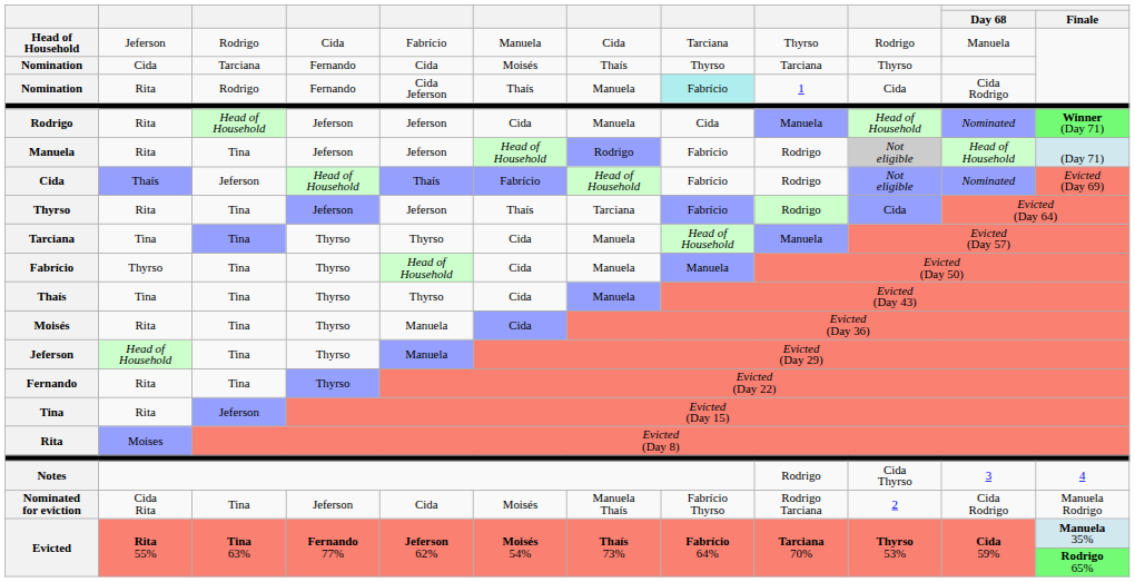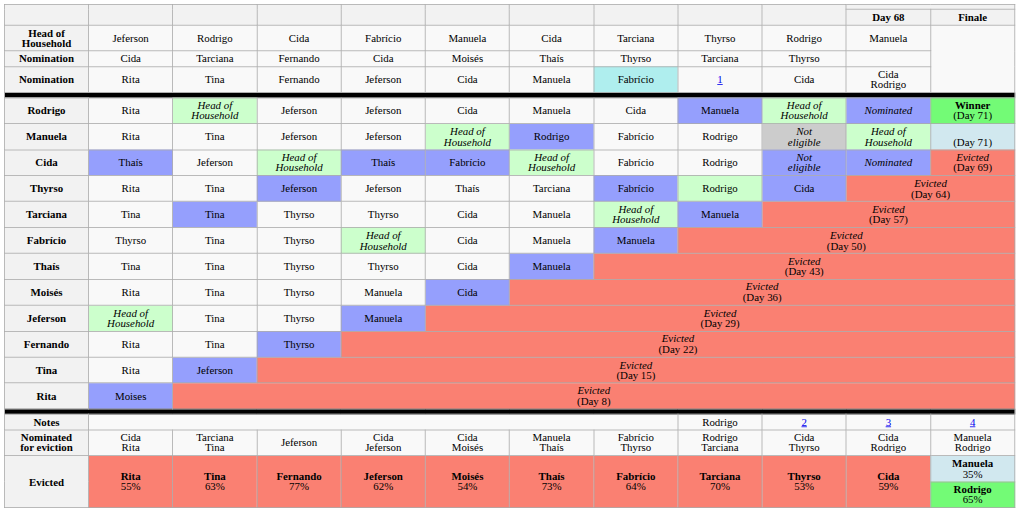Nomination / Rita | column 3: Rodrigo -> Tina
Nomination / Rita | column 5: Cida Jeferson -> Jeferson
Nomination / Rita | column 6: Thaís -> Cida
Notes | column 10: Cida Thyrso -> 2
Nominated for eviction | column 3: Tina -> Tarciana Tina
Nominated for eviction | column 5: Cida -> Cida Jeferson
Nominated for eviction | column 6: Moisés -> Cida Moisés
Nominated for eviction | column 10: 2 -> Cida Thyrso
